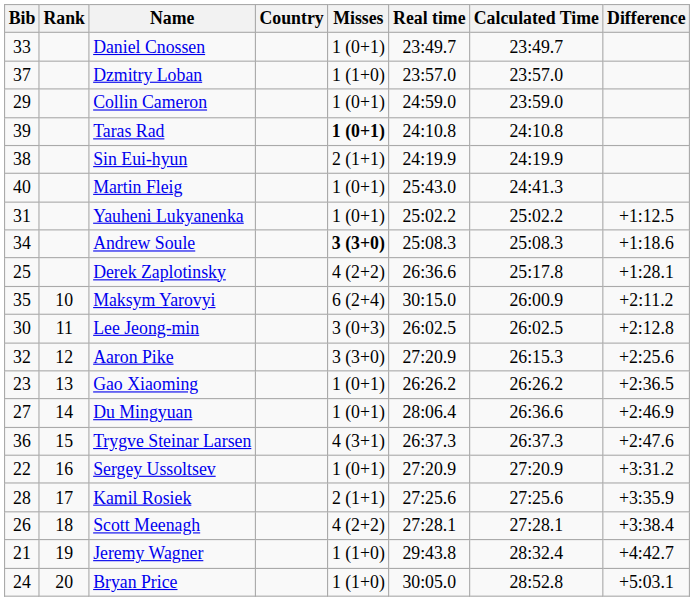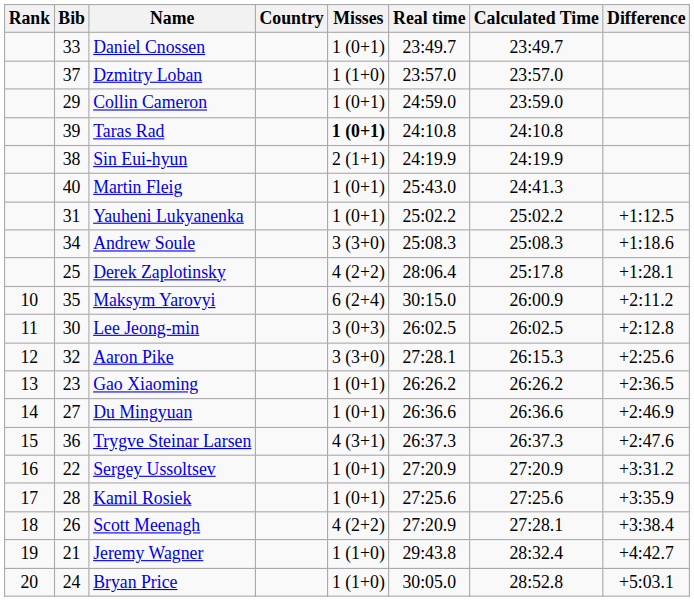columns swapped: Rank <-> Bib
Andrew Soule | Misses: bold -> normal
Derek Zaplotinsky | Real time: 26:36.6 -> 28:06.4
Aaron Pike | Real time: 27:20.9 -> 27:28.1
Du Mingyuan | Real time: 28:06.4 -> 26:36.6
Kamil Rosiek | Misses: 2 (1+1) -> 1 (0+1)
Scott Meenagh | Real time: 27:28.1 -> 27:20.9
